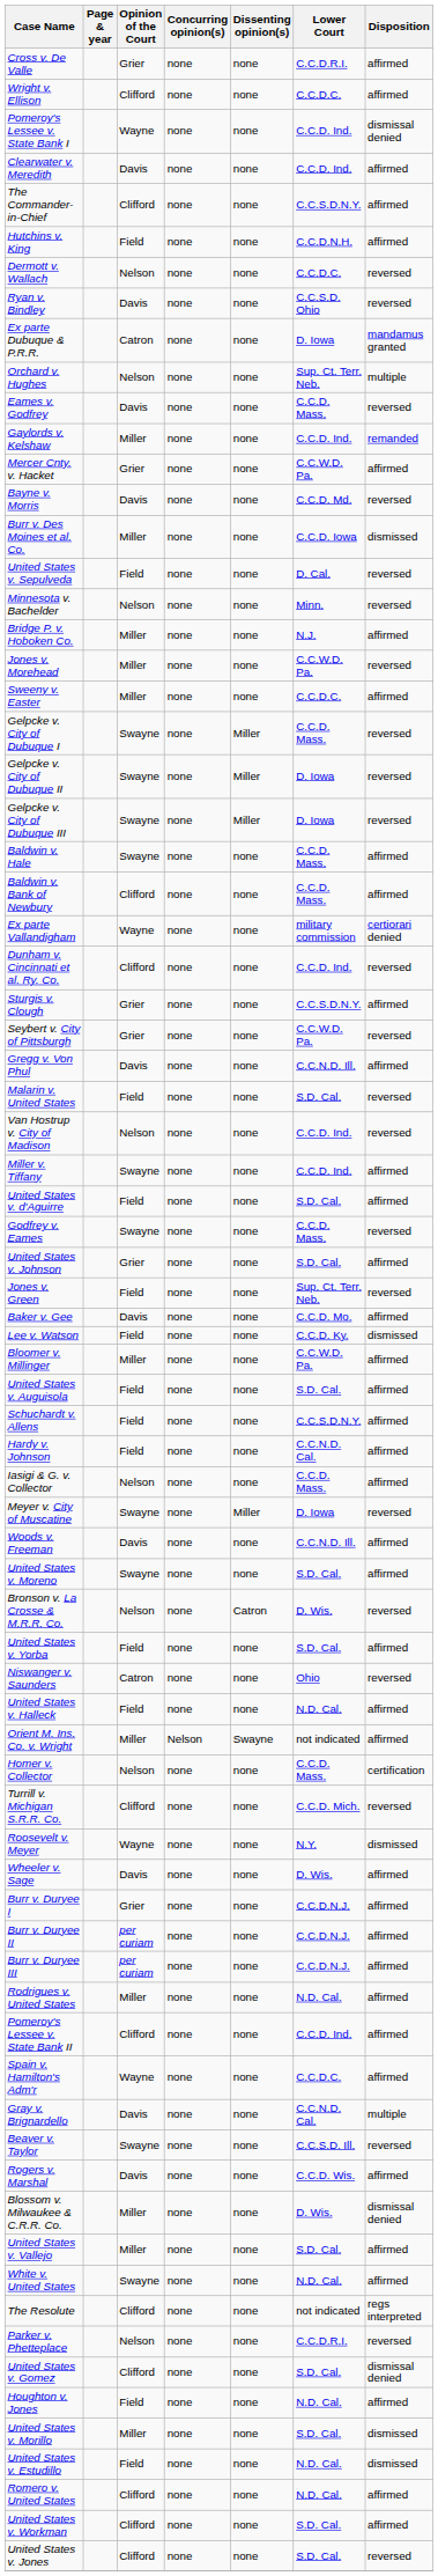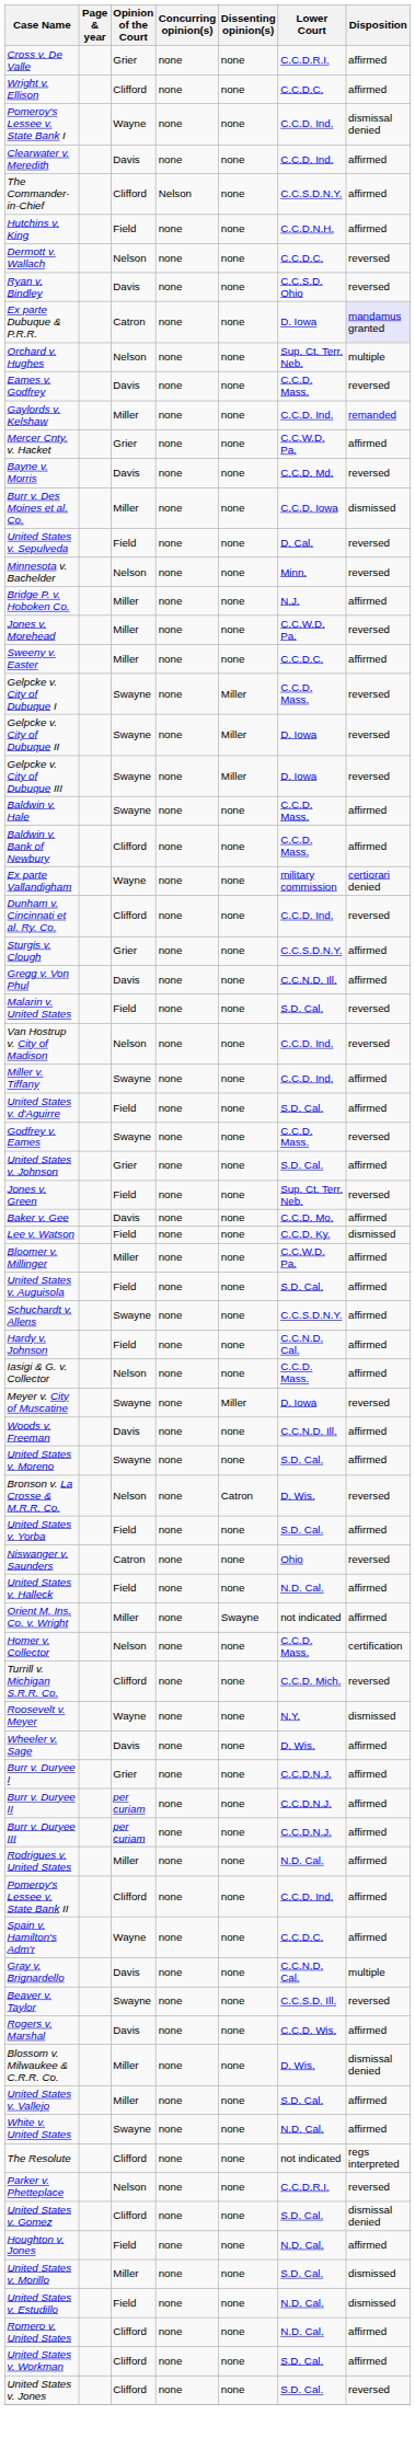The Commander-in-Chief | Concurring opinion(s): none -> Nelson
Ex parte Dubuque & P.R.R. | Disposition: no background -> lavender background
- row: Seybert v. City of Pittsburgh | Grier | none | none | C.C.W.D. Pa. | reversed
Schuchardt v. Allens | Opinion of the Court: Field -> Swayne
Orient M. Ins. Co. v. Wright | Concurring opinion(s): Nelson -> none
